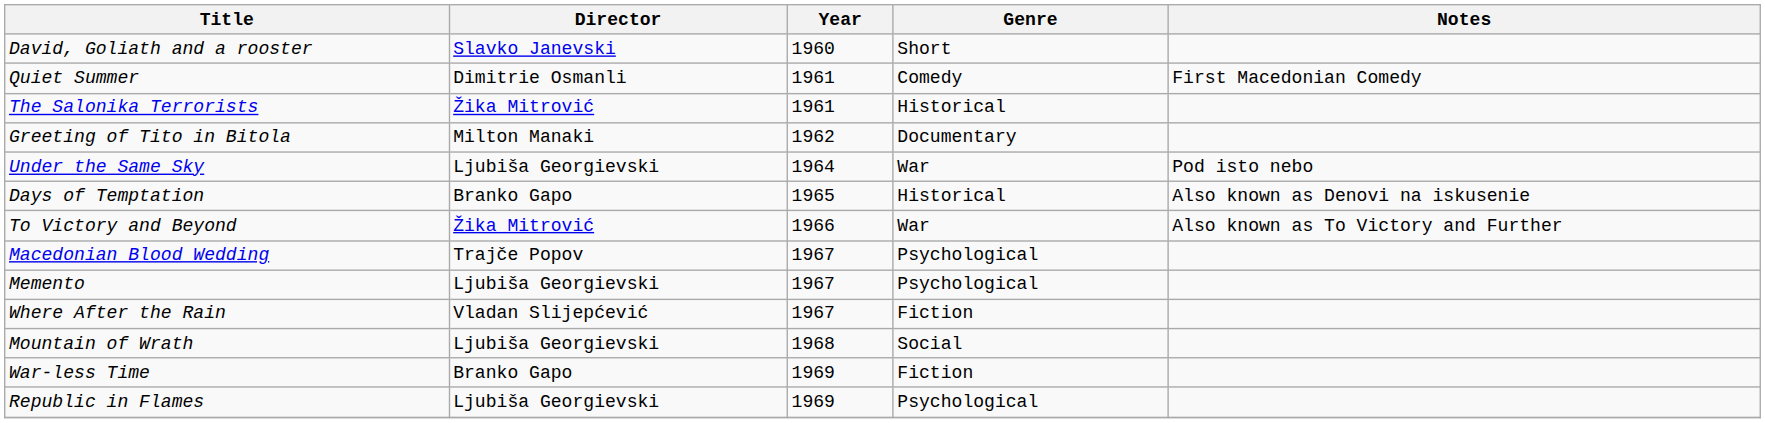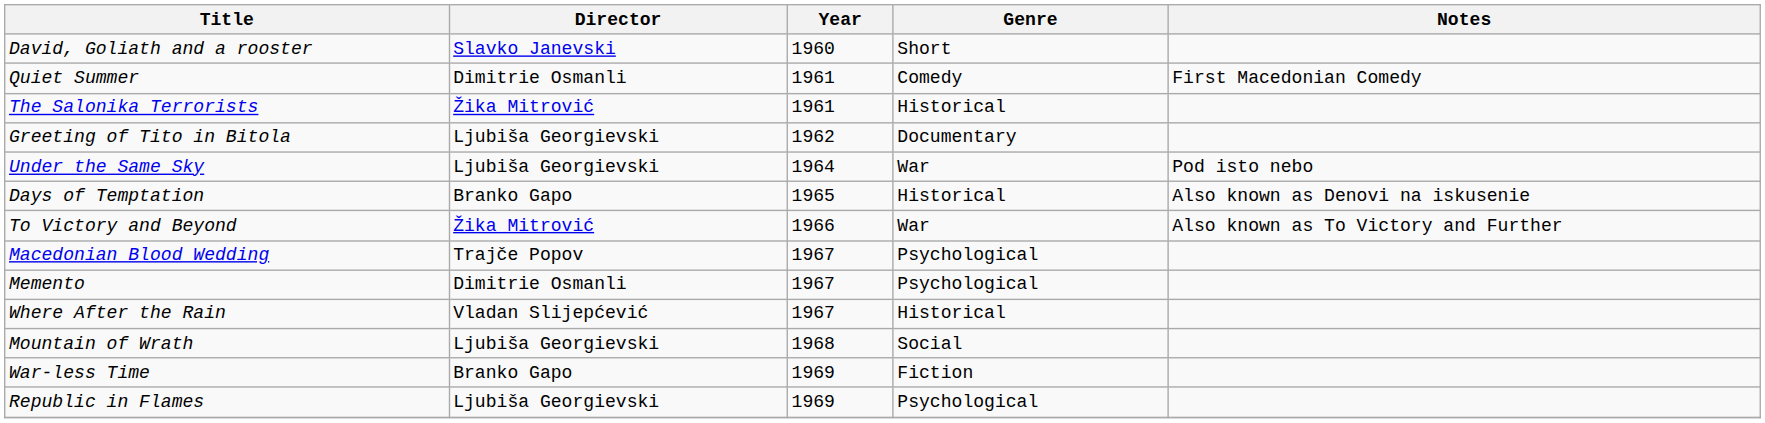Greeting of Tito in Bitola | Director: Milton Manaki -> Ljubiša Georgievski
Memento | Director: Ljubiša Georgievski -> Dimitrie Osmanli
Where After the Rain | Genre: Fiction -> Historical
